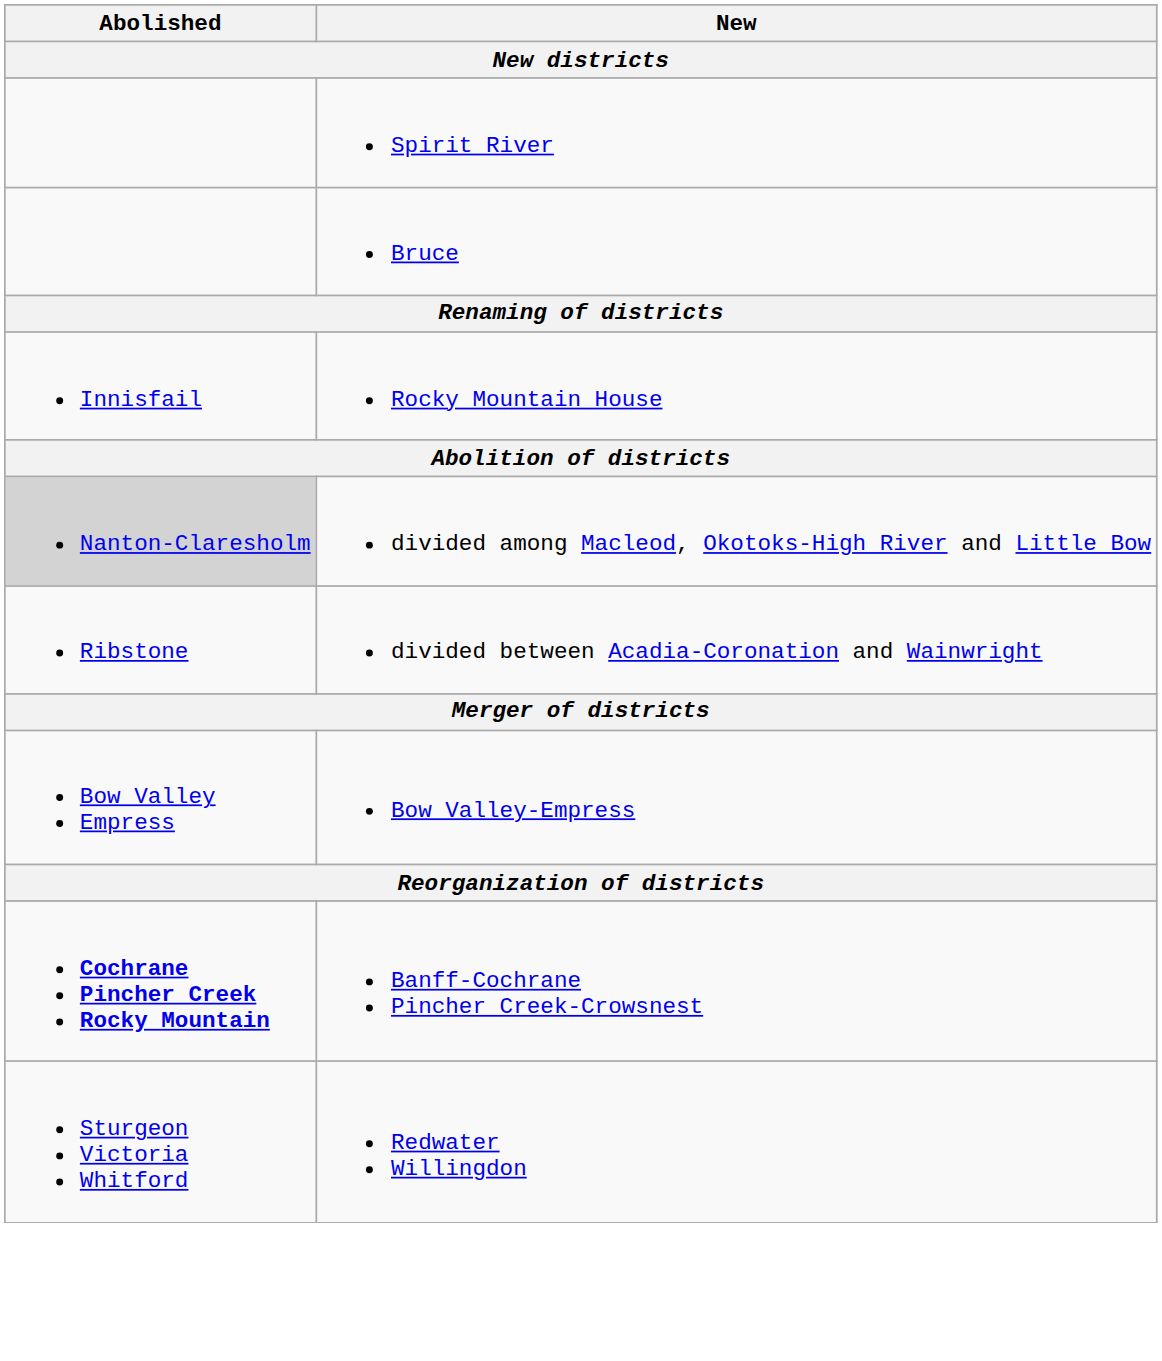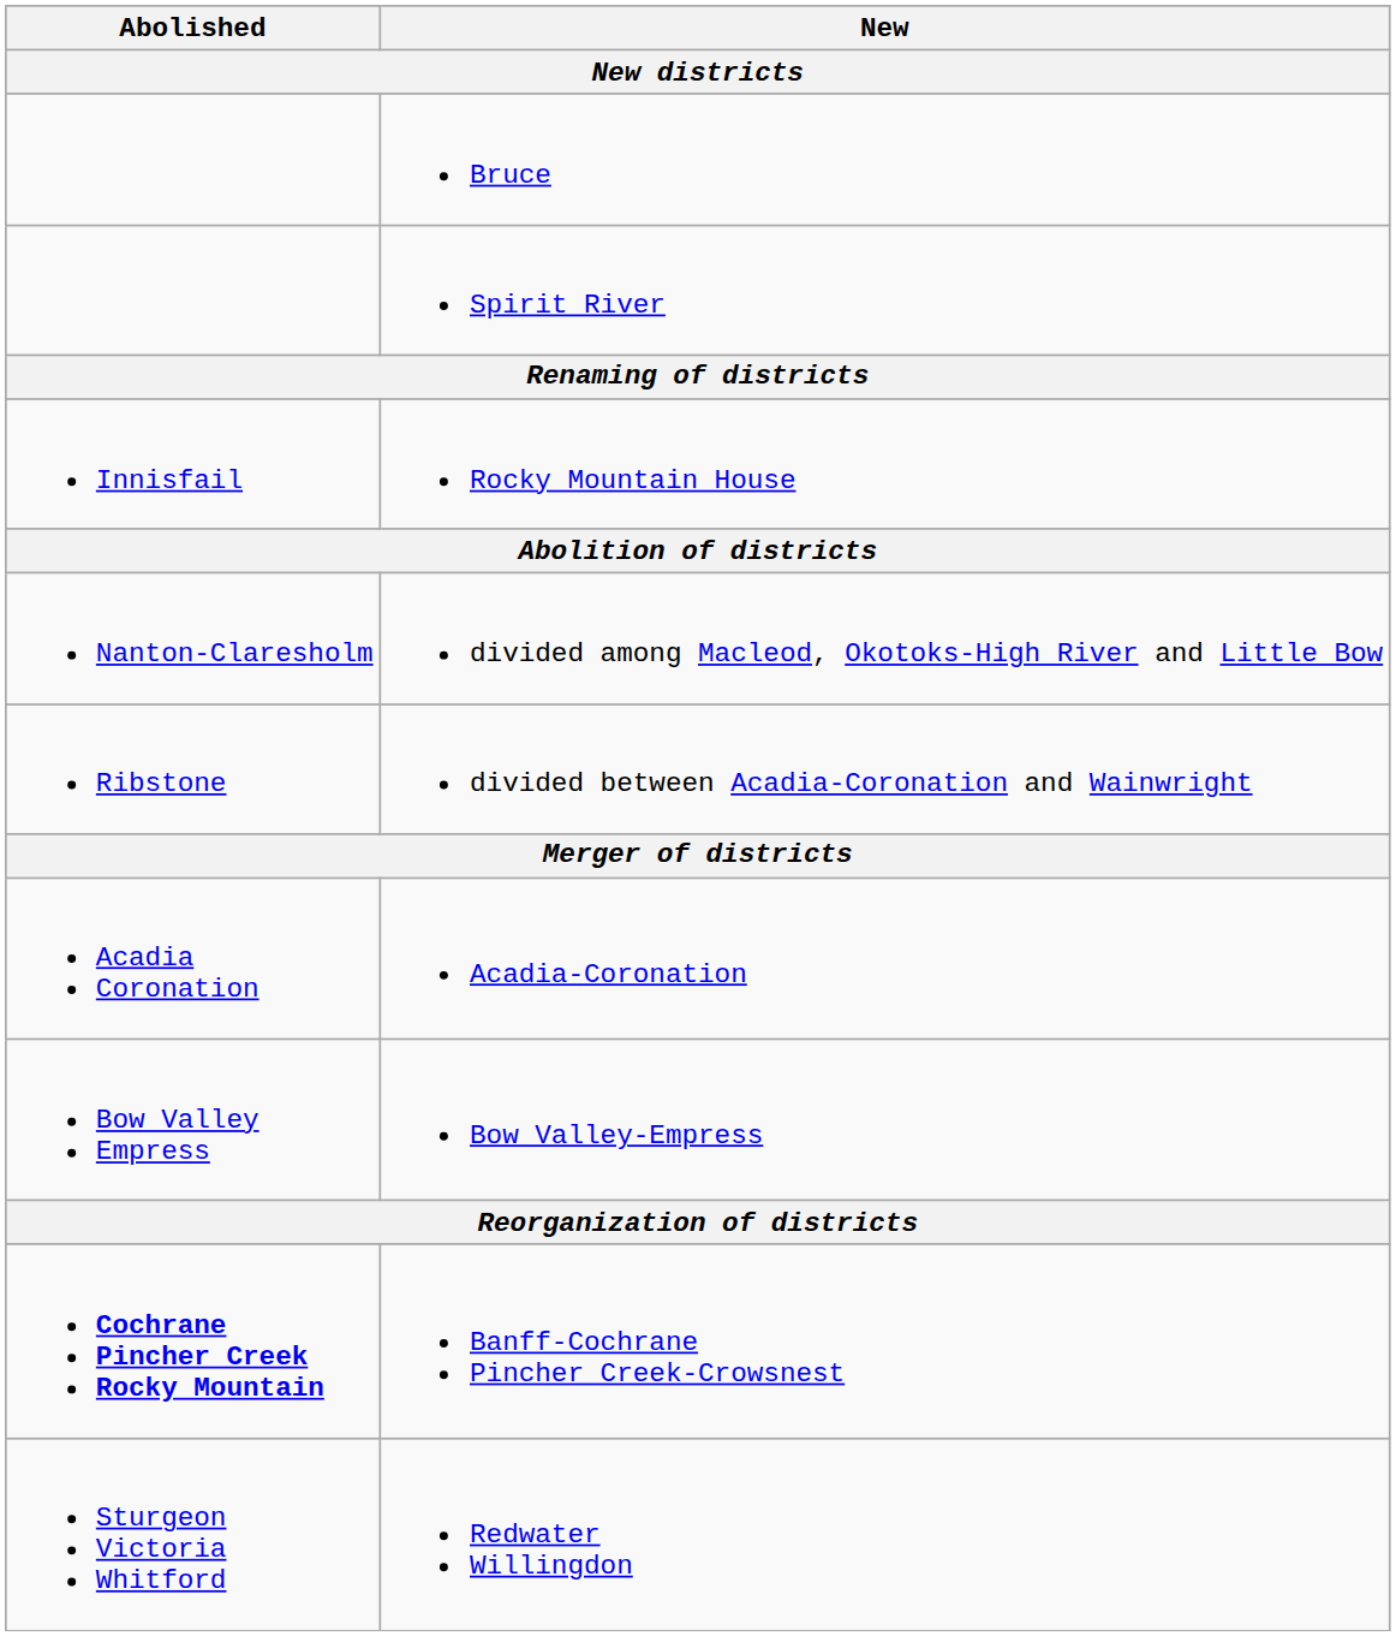rows swapped: Bruce <-> Spirit River
divided among Macleod, Okotoks-High River and Little Bow | Abolished: lightgrey background -> no background
+ row: Acadia Coronation | Acadia-Coronation
